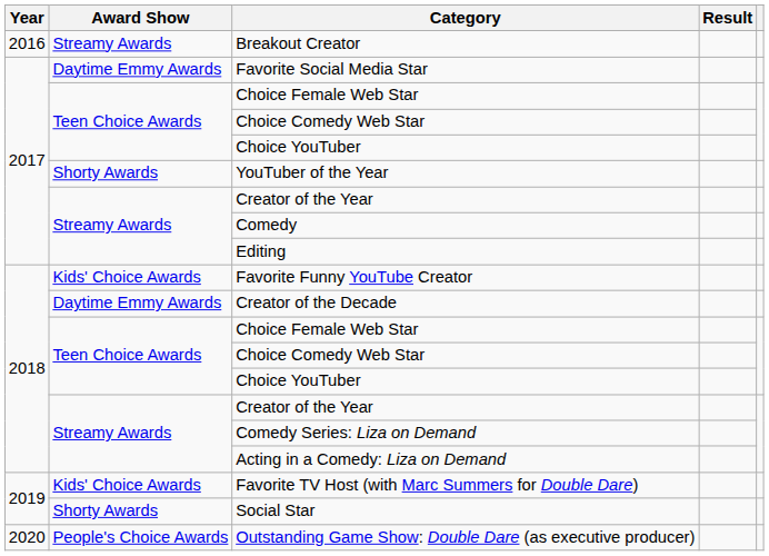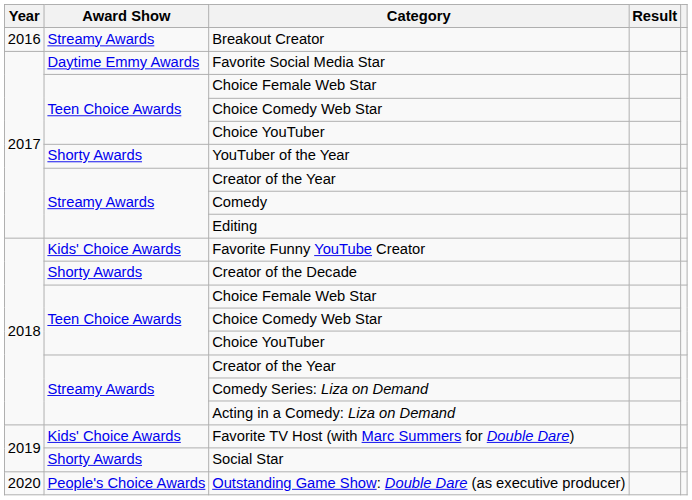Creator of the Decade | Award Show: Daytime Emmy Awards -> Shorty Awards
